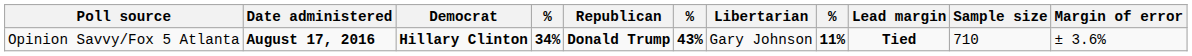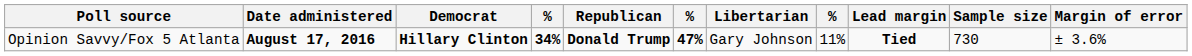Opinion Savvy/Fox 5 Atlanta | column 6: 43% -> 47%
Opinion Savvy/Fox 5 Atlanta | column 8: bold -> normal
Opinion Savvy/Fox 5 Atlanta | Sample size: 710 -> 730
